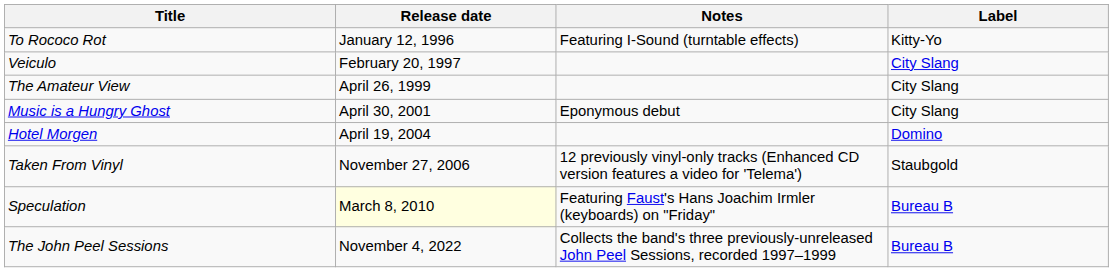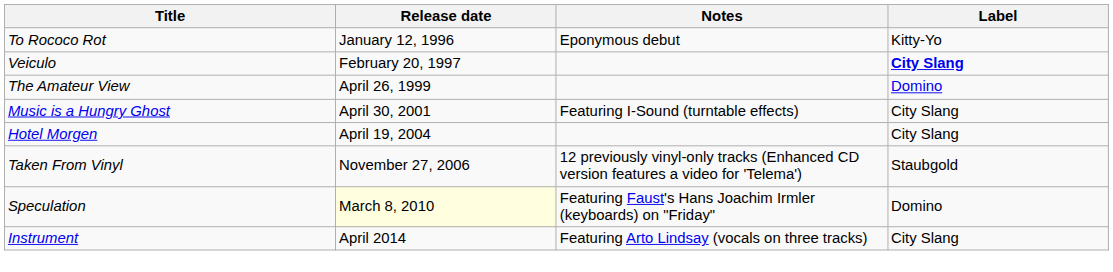To Rococo Rot | Notes: Featuring I-Sound (turntable effects) -> Eponymous debut
Veiculo | Label: normal -> bold
The Amateur View | Label: City Slang -> Domino
Music is a Hungry Ghost | Notes: Eponymous debut -> Featuring I-Sound (turntable effects)
Hotel Morgen | Label: Domino -> City Slang
Speculation | Label: Bureau B -> Domino
+ row: Instrument | April 2014 | Featuring Arto Lindsay (vocals on three tracks) | City Slang
- row: The John Peel Sessions | November 4, 2022 | Collects the band's three previously-unreleased John Peel Sessions, recorded 1997–1999 | Bureau B
